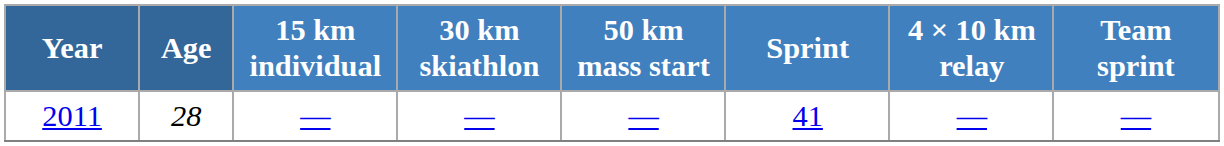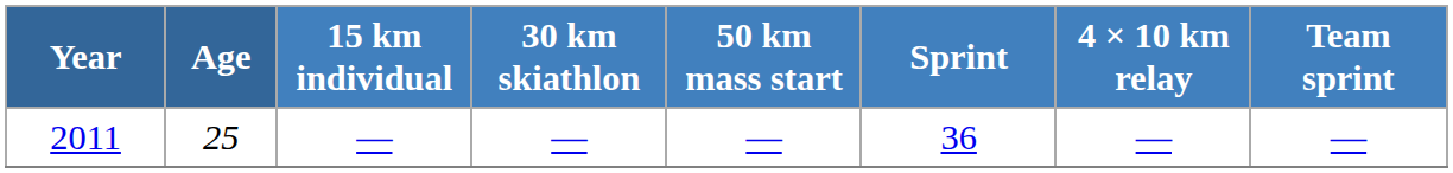2011 | Age: 28 -> 25
2011 | Sprint: 41 -> 36
